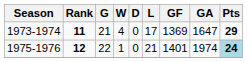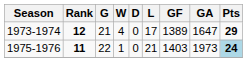1973-1974 | Rank: 11 -> 12
1973-1974 | GF: 1369 -> 1389
1975-1976 | Rank: 12 -> 11
1975-1976 | GF: 1401 -> 1403
1975-1976 | GA: 1974 -> 1973
